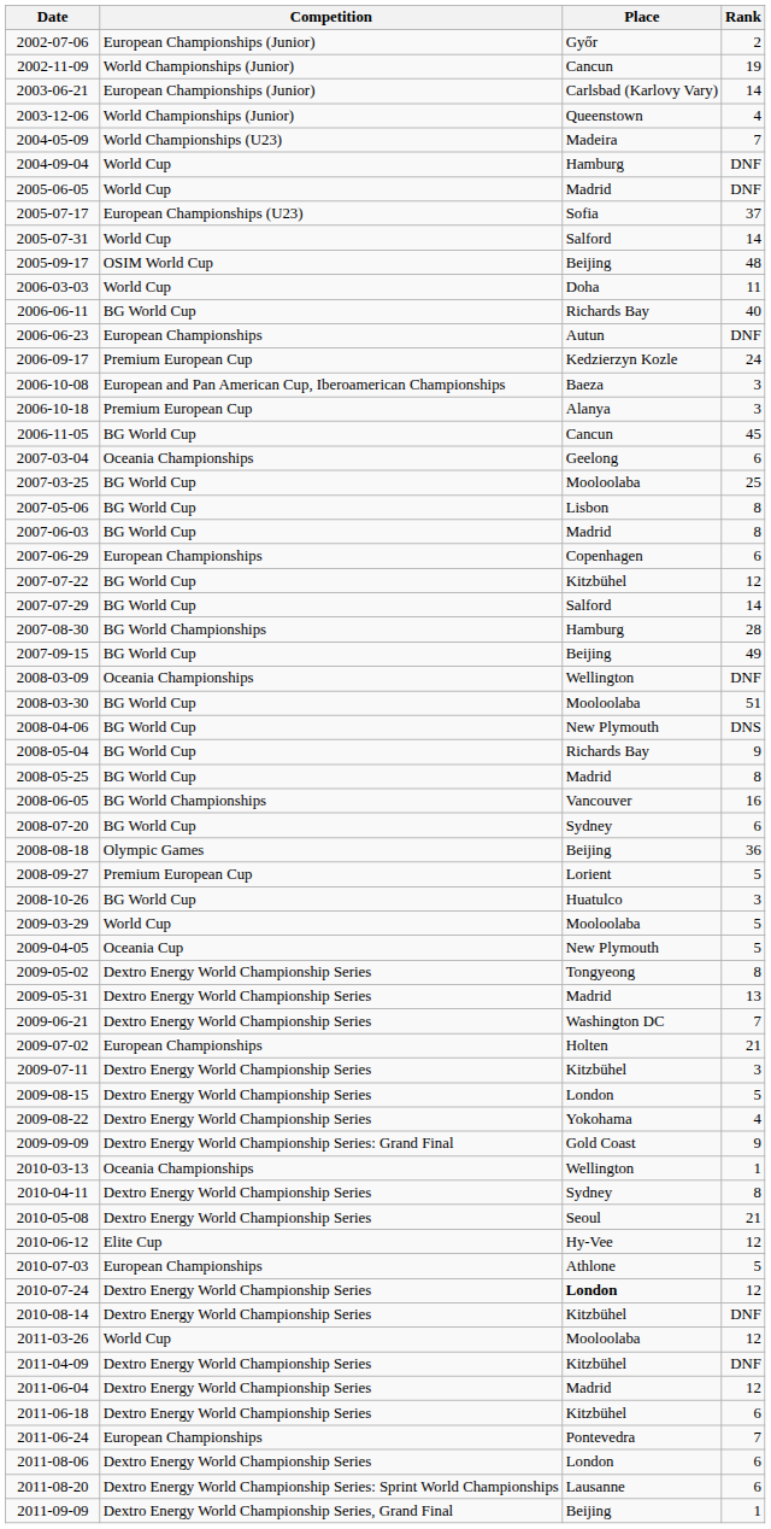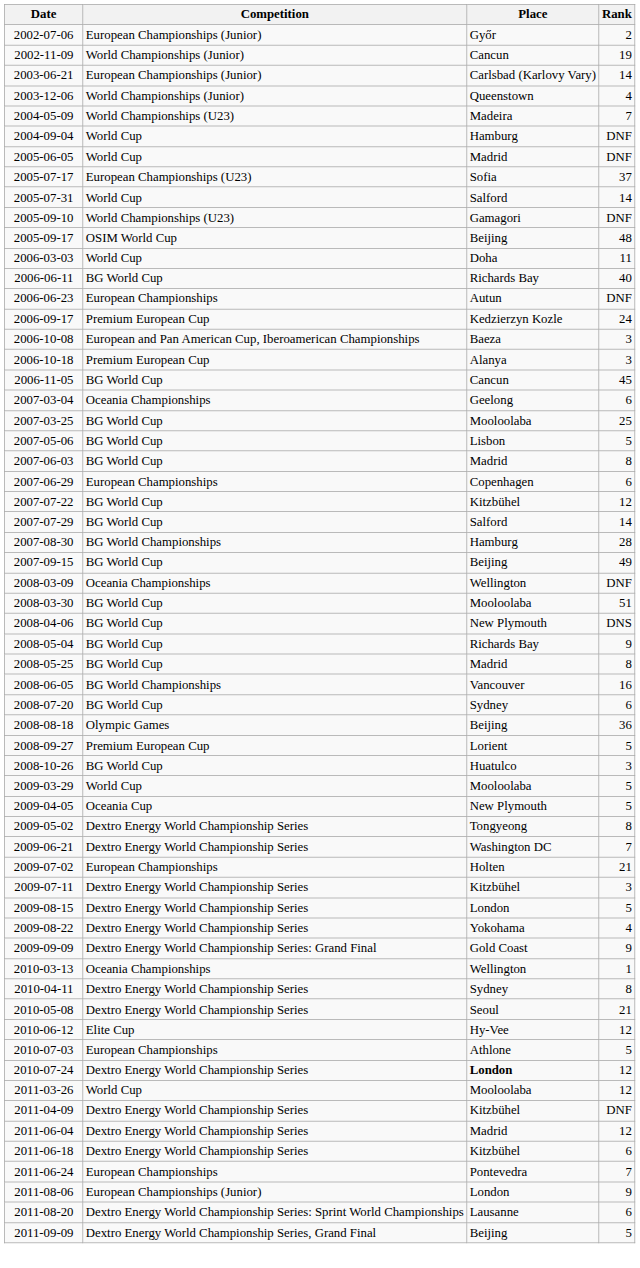+ row: 2005-09-10 | World Championships (U23) | Gamagori | DNF
2007-05-06 | Rank: 8 -> 5
- row: 2009-05-31 | Dextro Energy World Championship Series | Madrid | 13
- row: 2010-08-14 | Dextro Energy World Championship Series | Kitzbühel | DNF
2011-08-06 | Competition: Dextro Energy World Championship Series -> European Championships (Junior)
2011-08-06 | Rank: 6 -> 9
2011-09-09 | Rank: 1 -> 5
